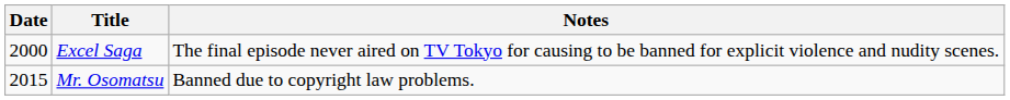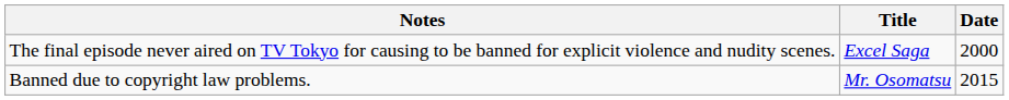columns swapped: Date <-> Notes
